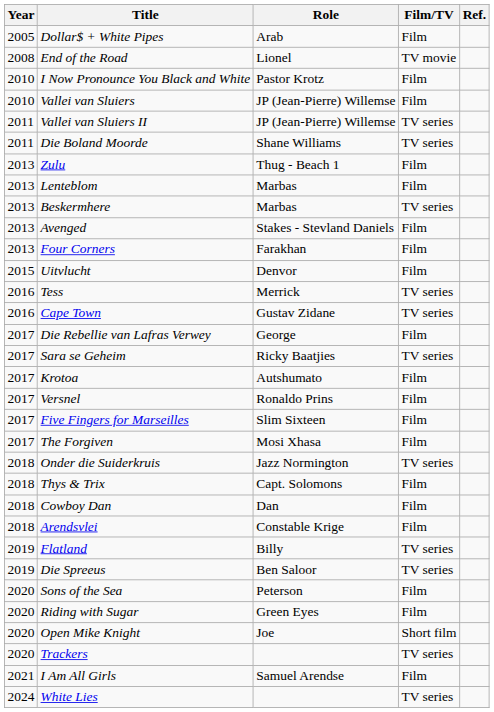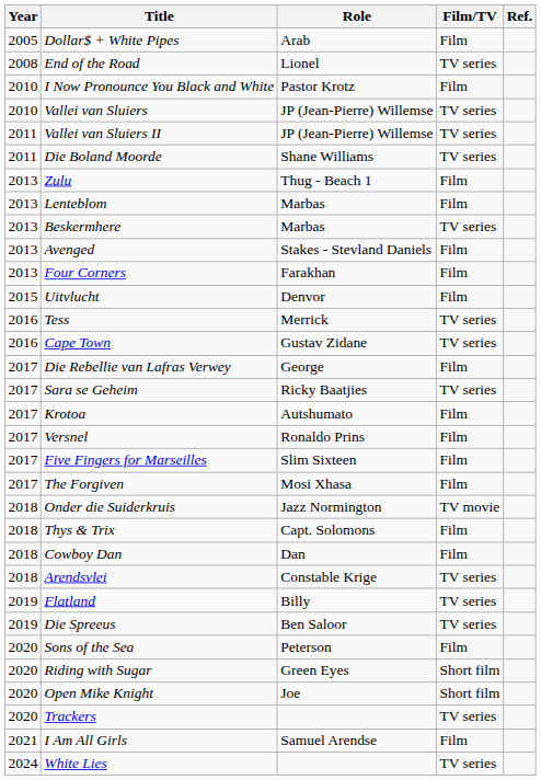End of the Road | Film/TV: TV movie -> TV series
Vallei van Sluiers | Film/TV: Film -> TV series
Onder die Suiderkruis | Film/TV: TV series -> TV movie
Arendsvlei | Film/TV: Film -> TV series
Riding with Sugar | Film/TV: Film -> Short film
